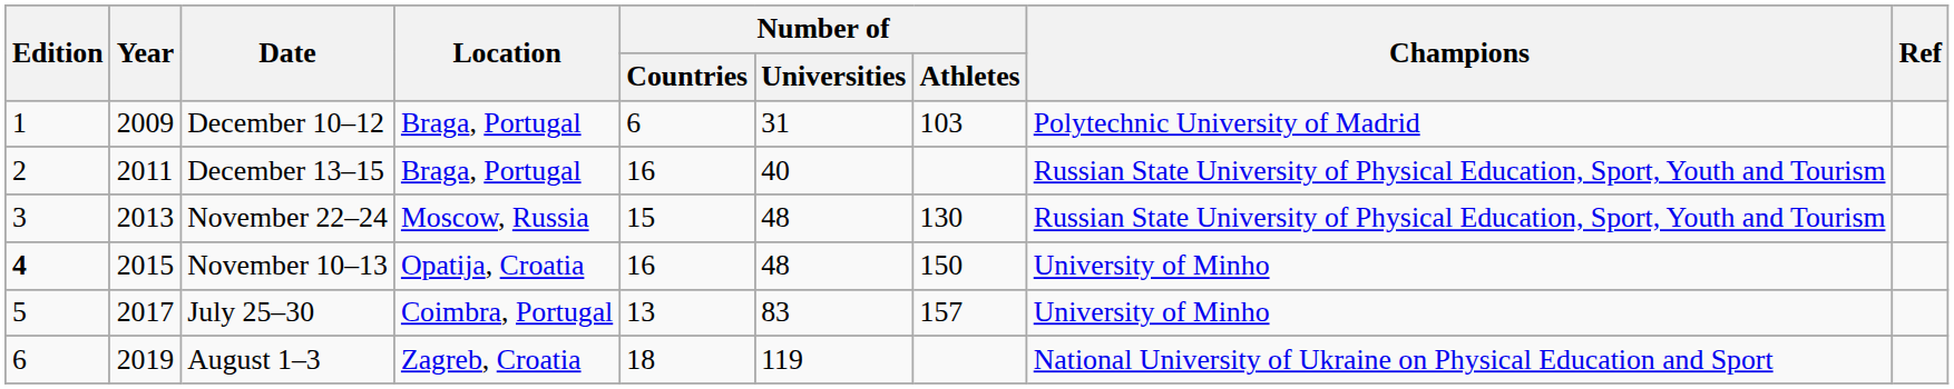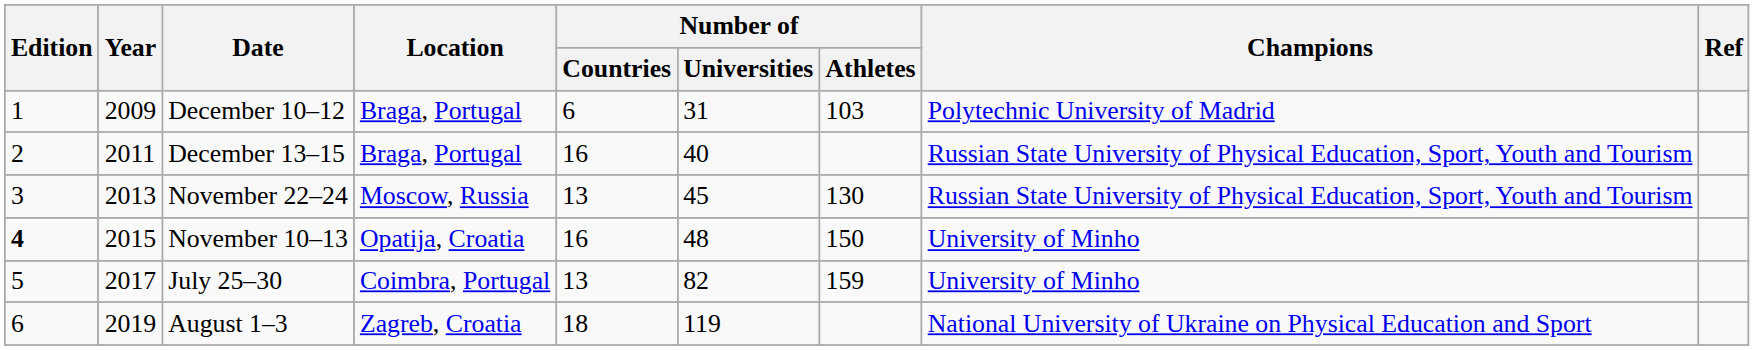November 22–24 | Number of / Countries: 15 -> 13
November 22–24 | Number of / Universities: 48 -> 45
July 25–30 | Number of / Universities: 83 -> 82
July 25–30 | Number of / Athletes: 157 -> 159
